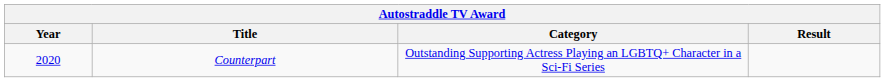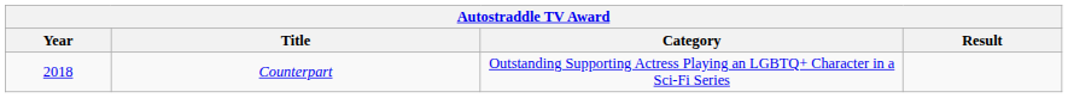Counterpart | Year: 2020 -> 2018
